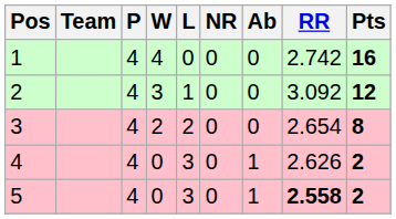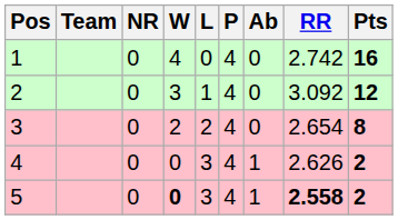columns swapped: P <-> NR
5 | W: normal -> bold
